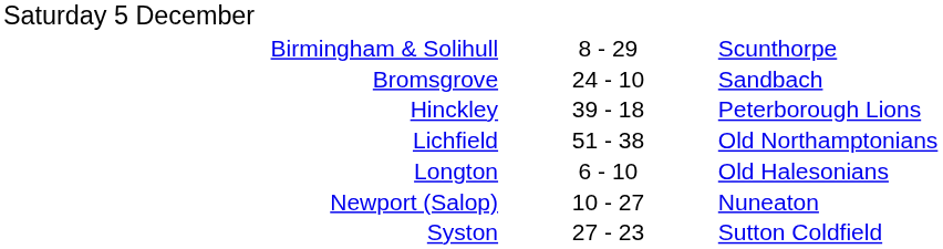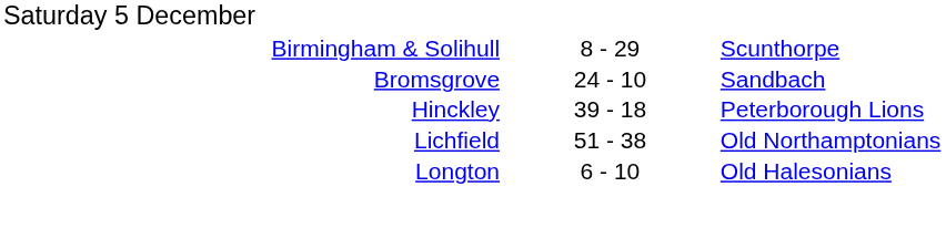- row: Newport (Salop) | 10 - 27 | Nuneaton
- row: Syston | 27 - 23 | Sutton Coldfield
